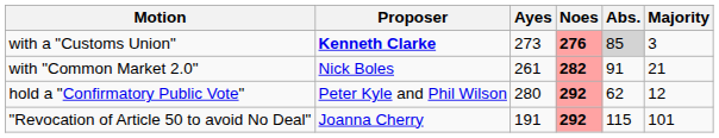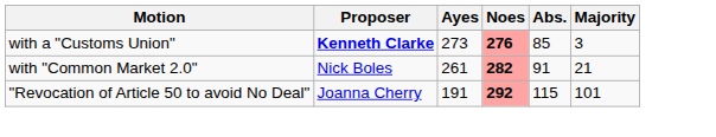with a "Customs Union" | Abs.: lightgrey background -> no background
- row: hold a "Confirmatory Public Vote" | Peter Kyle and Phil Wilson | 280 | 292 | 62 | 12
